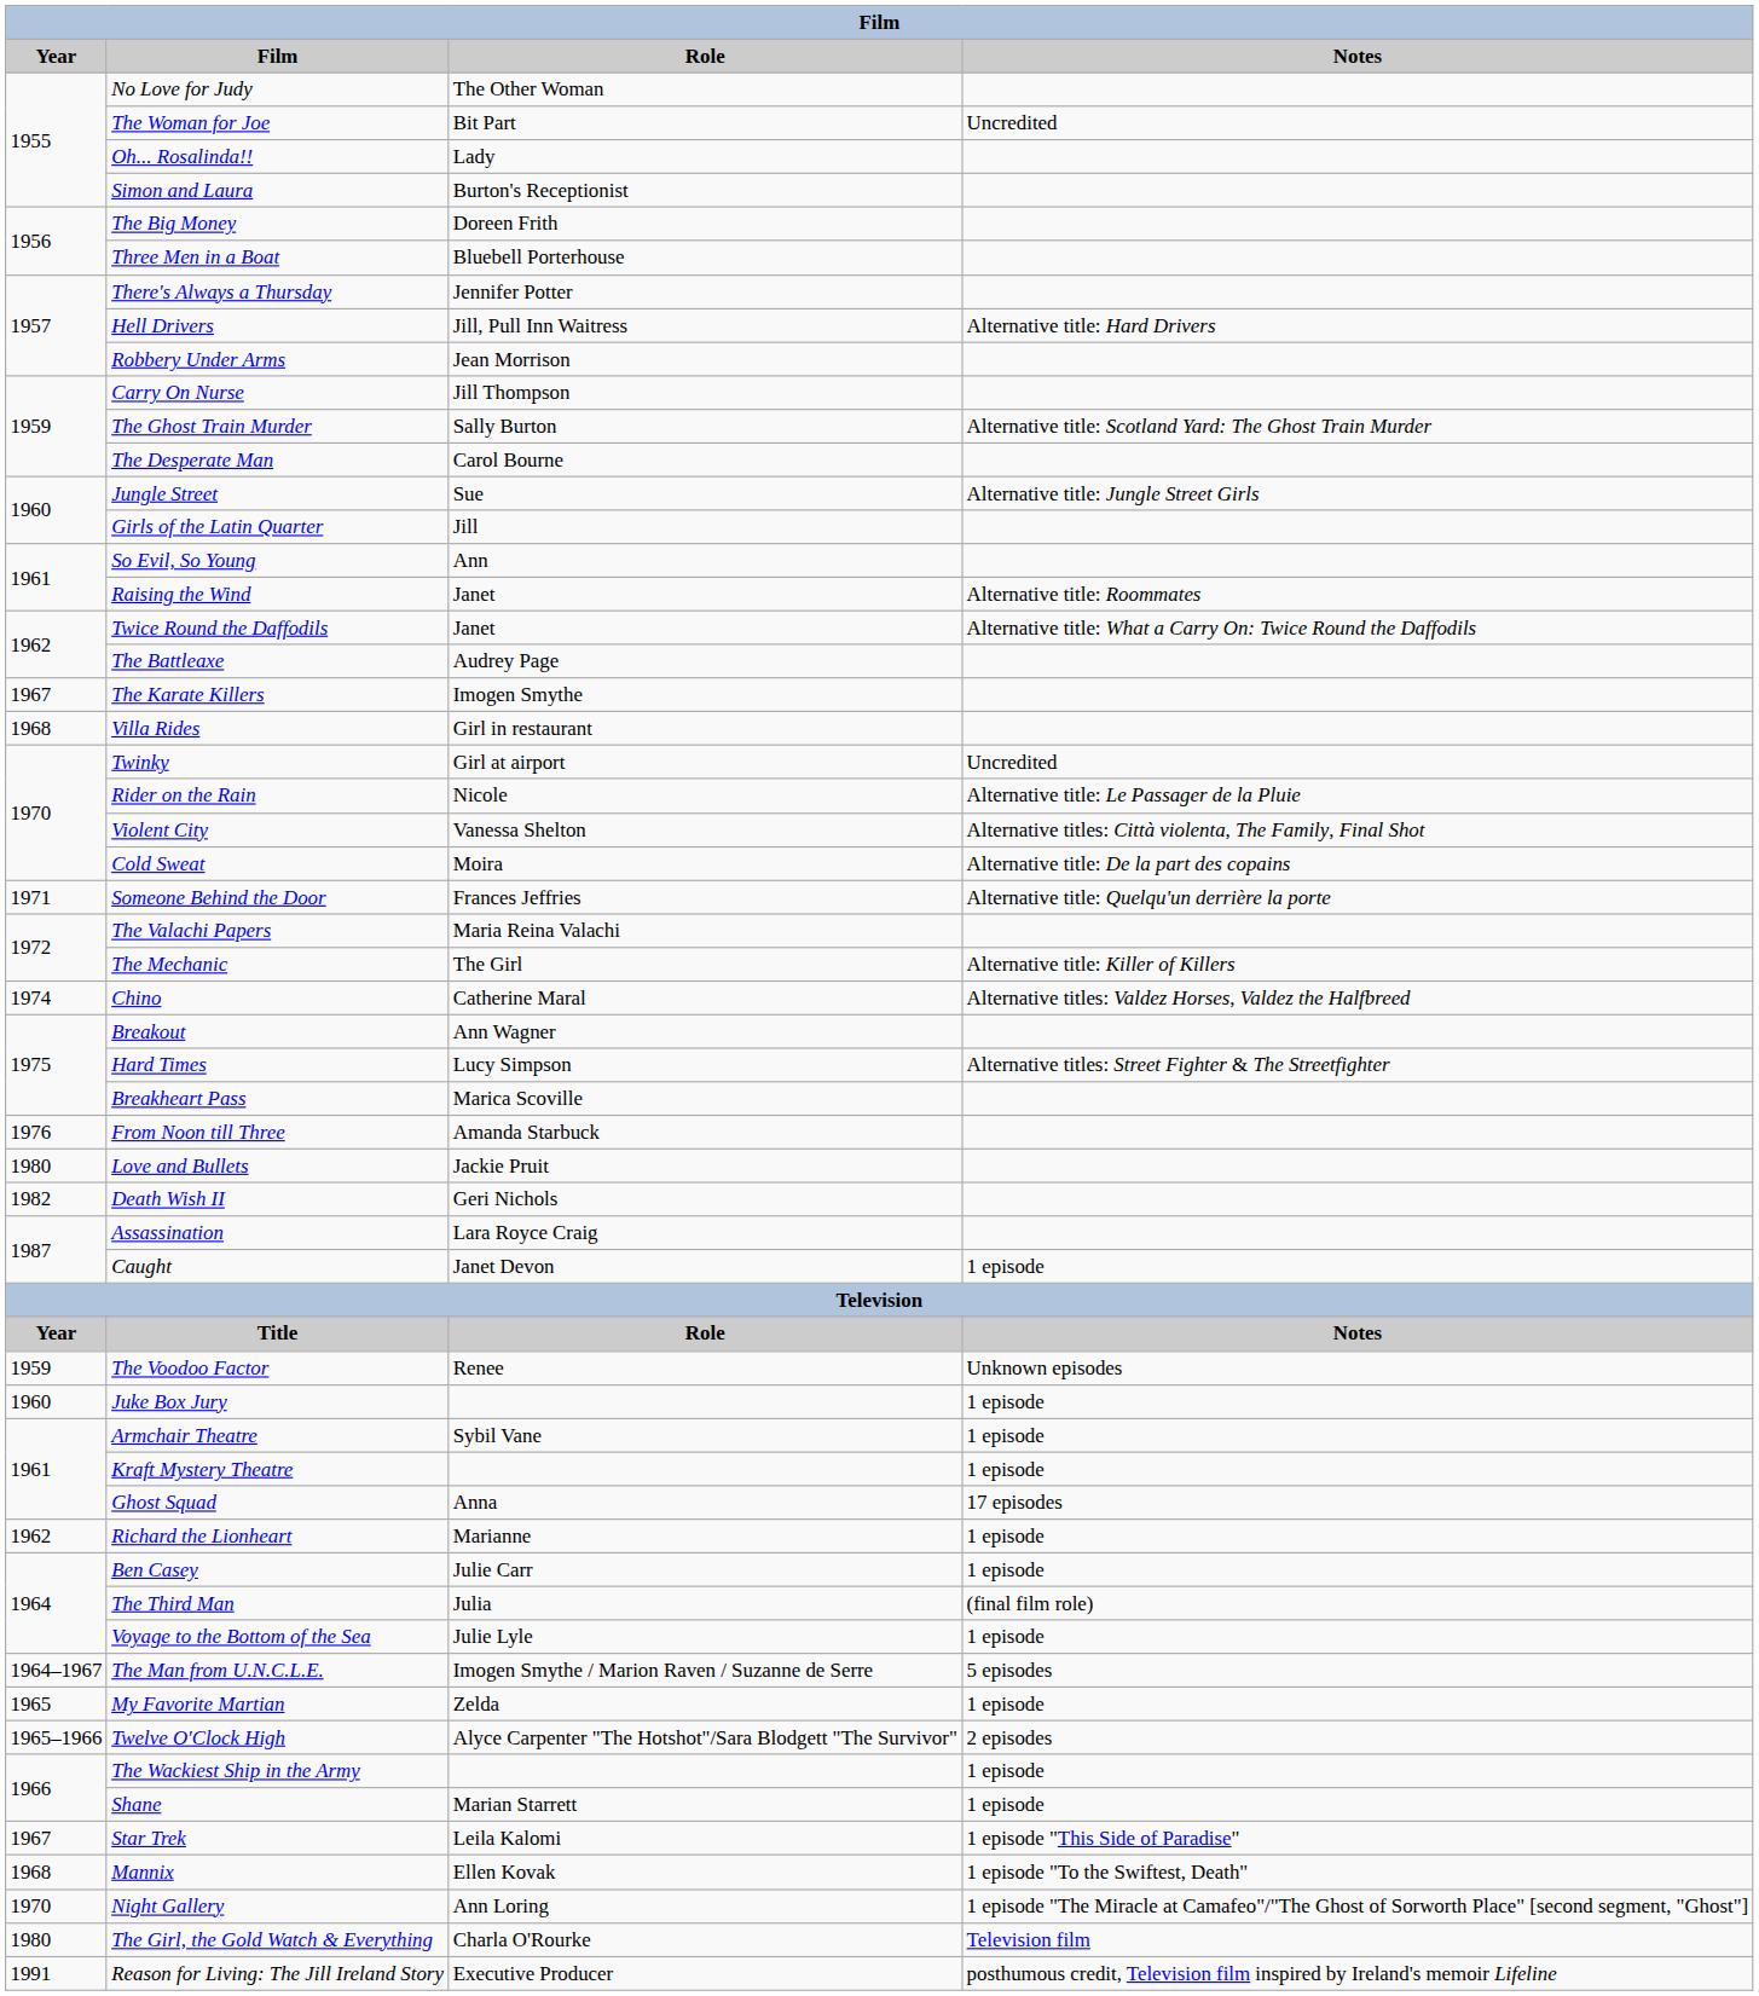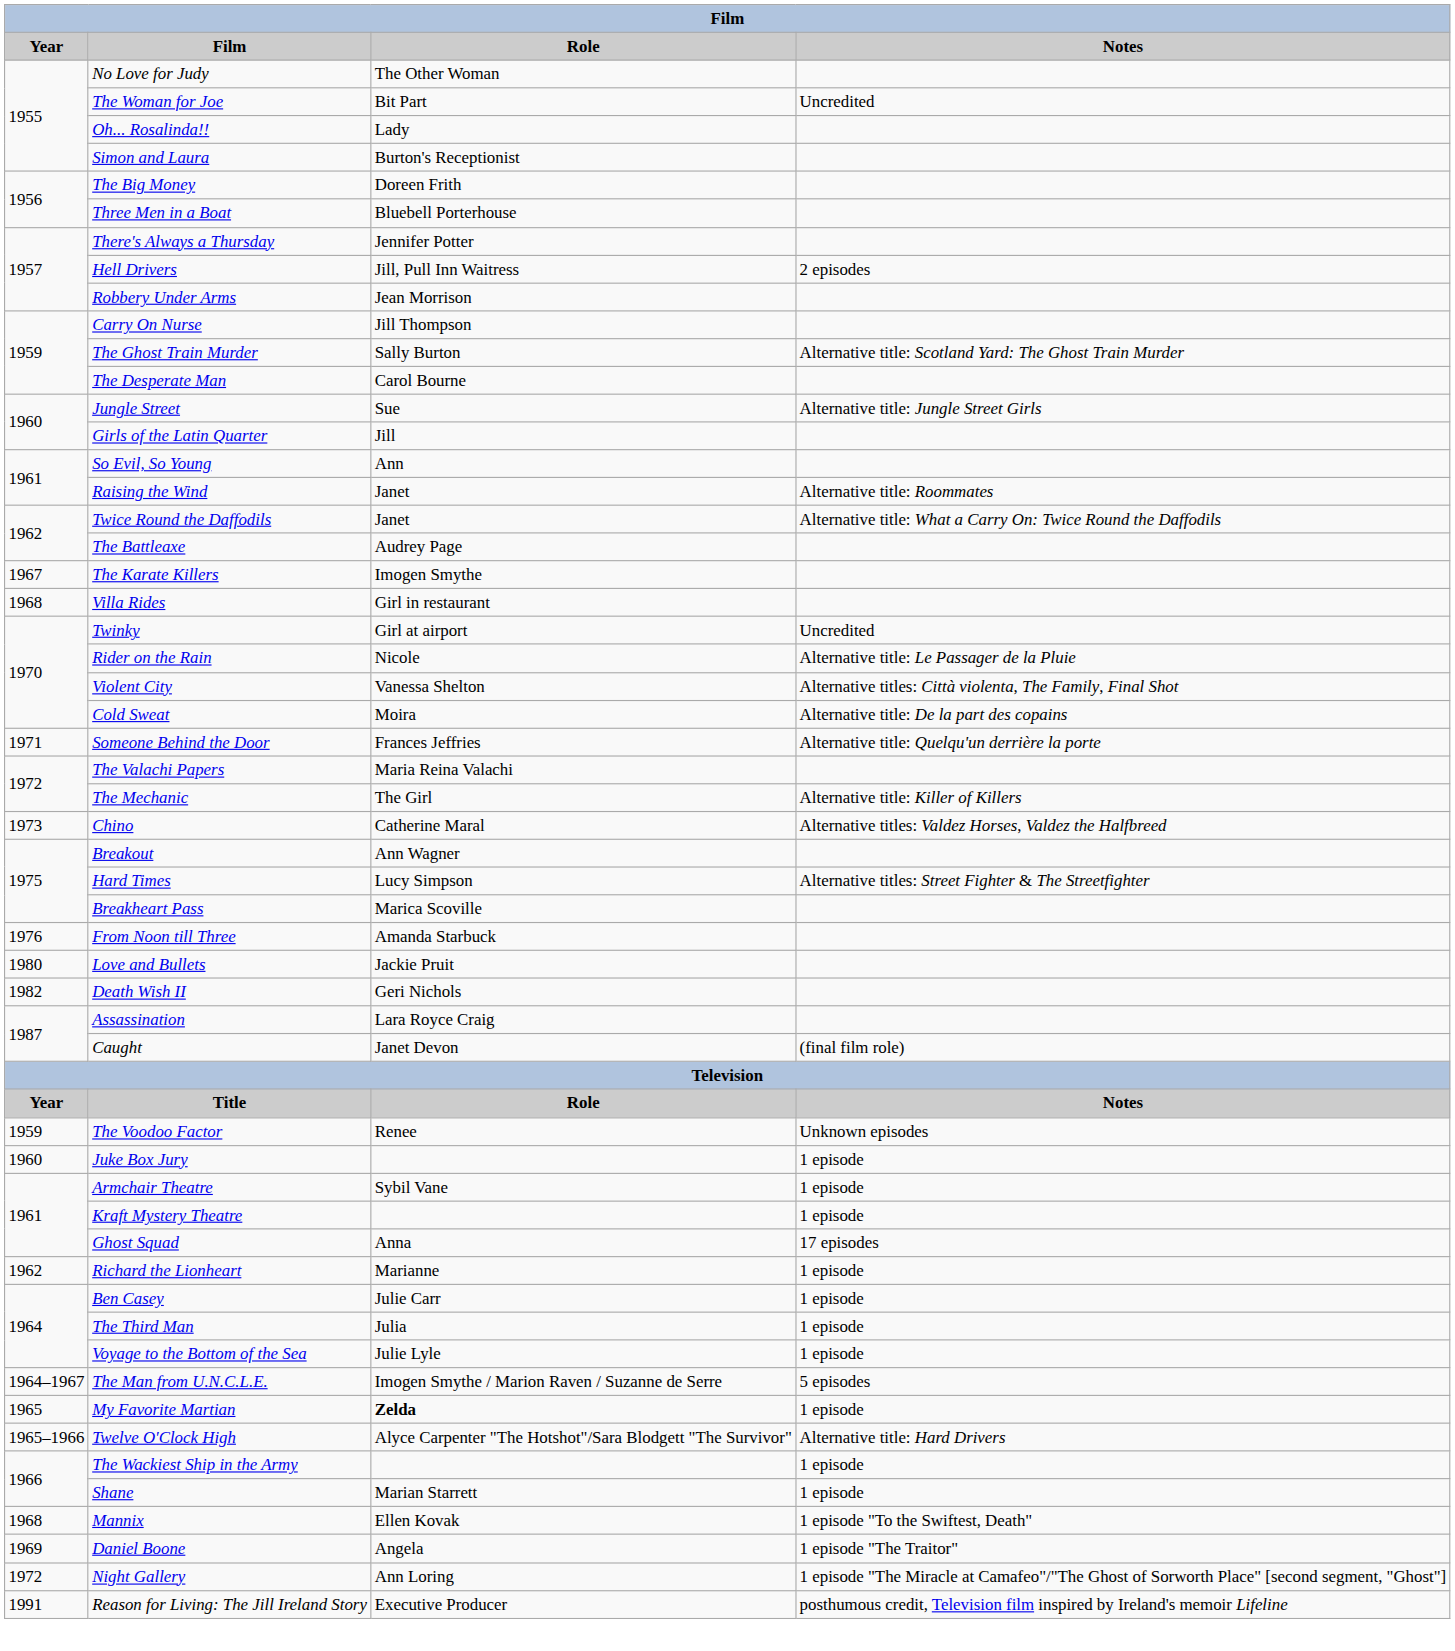Hell Drivers | Notes: Alternative title: Hard Drivers -> 2 episodes
Chino | Year: 1974 -> 1973
Caught | Notes: 1 episode -> (final film role)
The Third Man | Notes: (final film role) -> 1 episode
My Favorite Martian | Role: normal -> bold
Twelve O'Clock High | Notes: 2 episodes -> Alternative title: Hard Drivers
- row: 1967 | Star Trek | Leila Kalomi | 1 episode "This Side of Paradise"
+ row: 1969 | Daniel Boone | Angela | 1 episode "The Traitor"
Night Gallery | Year: 1970 -> 1972
- row: 1980 | The Girl, the Gold Watch & Everything | Charla O'Rourke | Television film
